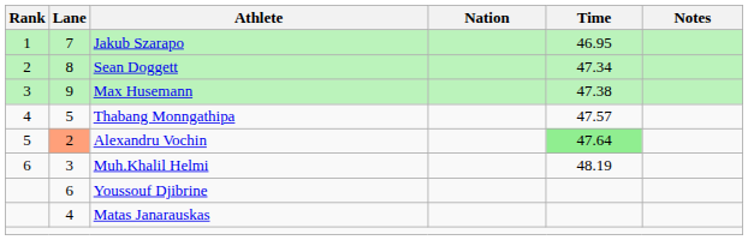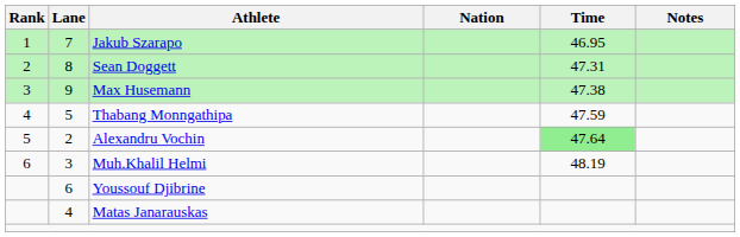Sean Doggett | Time: 47.34 -> 47.31
Thabang Monngathipa | Time: 47.57 -> 47.59
Alexandru Vochin | Lane: lightsalmon background -> no background
